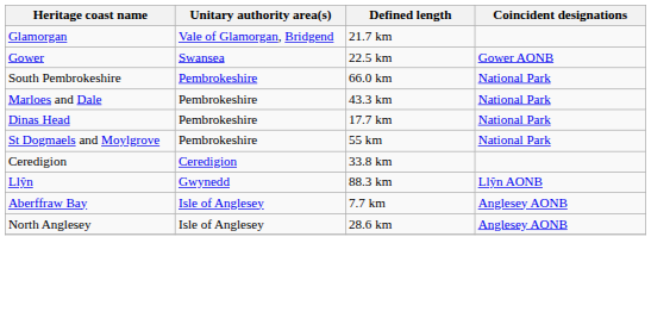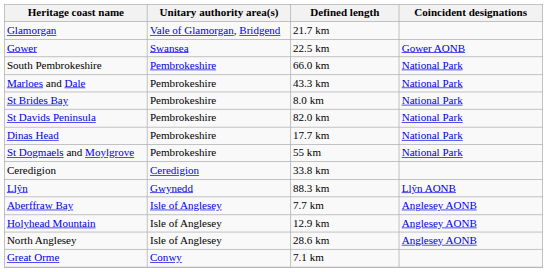+ row: St Brides Bay | Pembrokeshire | 8.0 km | National Park
+ row: St Davids Peninsula | Pembrokeshire | 82.0 km | National Park
+ row: Holyhead Mountain | Isle of Anglesey | 12.9 km | Anglesey AONB
+ row: Great Orme | Conwy | 7.1 km
